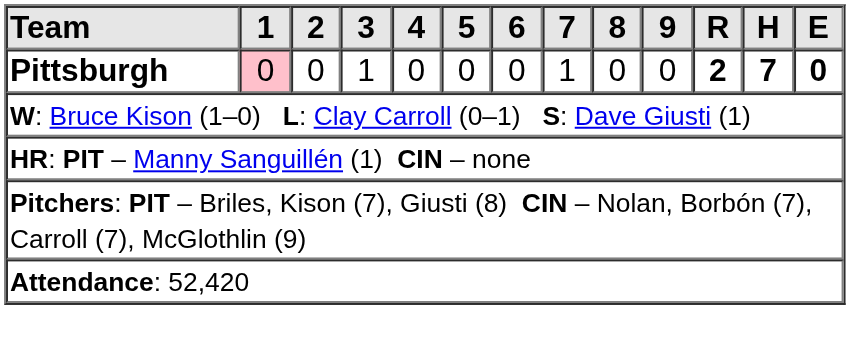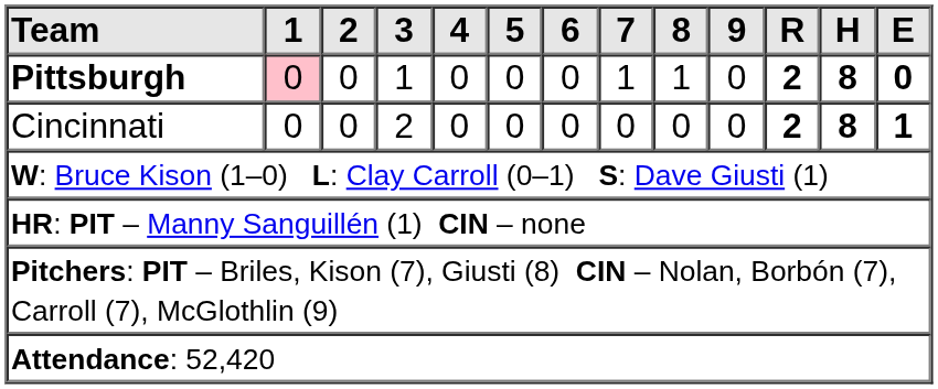Pittsburgh | 8: 0 -> 1
Pittsburgh | H: 7 -> 8
+ row: Cincinnati | 0 | 0 | 2 | 0 | 0 | 0 | 0 | 0 | 0 | 2 | 8 | 1
